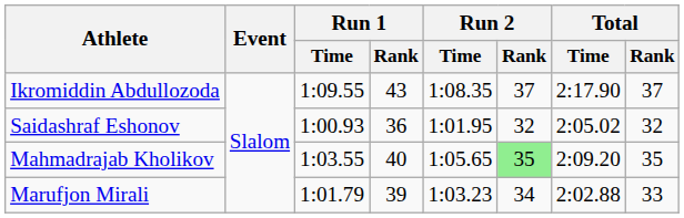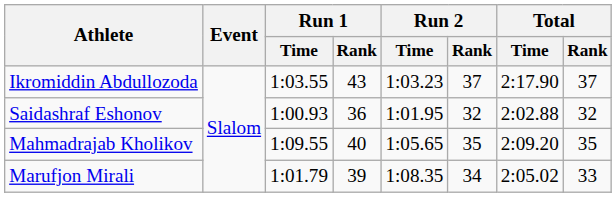Ikromiddin Abdullozoda | Run 1 / Time: 1:09.55 -> 1:03.55
Ikromiddin Abdullozoda | Run 2 / Time: 1:08.35 -> 1:03.23
Saidashraf Eshonov | Total / Time: 2:05.02 -> 2:02.88
Mahmadrajab Kholikov | Run 1 / Time: 1:03.55 -> 1:09.55
Mahmadrajab Kholikov | Run 2 / Rank: lightgreen background -> no background
Marufjon Mirali | Run 2 / Time: 1:03.23 -> 1:08.35
Marufjon Mirali | Total / Time: 2:02.88 -> 2:05.02
